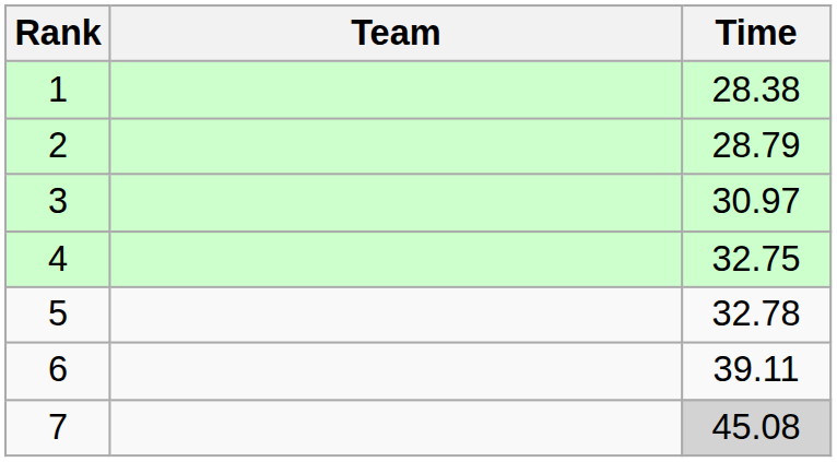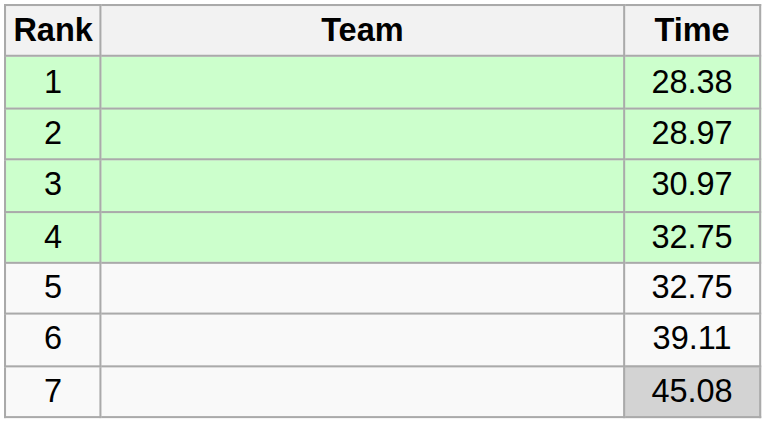2 | Time: 28.79 -> 28.97
5 | Time: 32.78 -> 32.75
